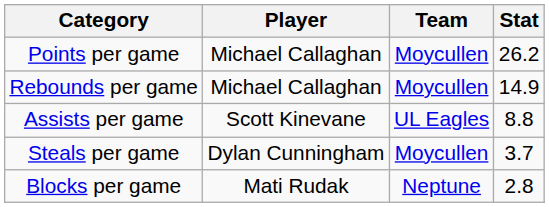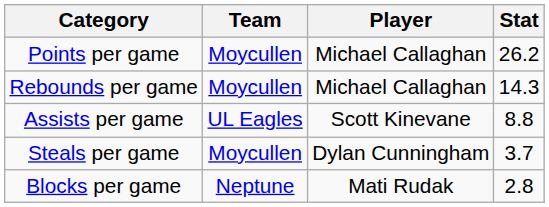columns swapped: Player <-> Team
Rebounds per game | Stat: 14.9 -> 14.3
